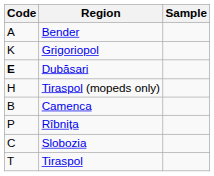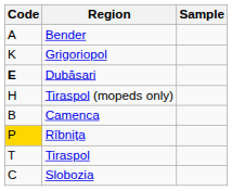Rîbnița | Code: no background -> gold background
rows swapped: Slobozia <-> Tiraspol
